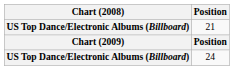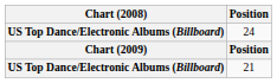rows swapped: 21 <-> 24
